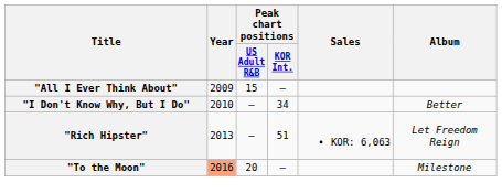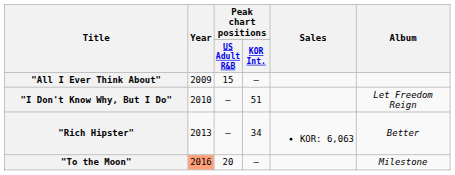"I Don't Know Why, But I Do" | Peak chart positions / KOR Int.: 34 -> 51
"I Don't Know Why, But I Do" | Album: Better -> Let Freedom Reign
"Rich Hipster" | Peak chart positions / KOR Int.: 51 -> 34
"Rich Hipster" | Album: Let Freedom Reign -> Better
